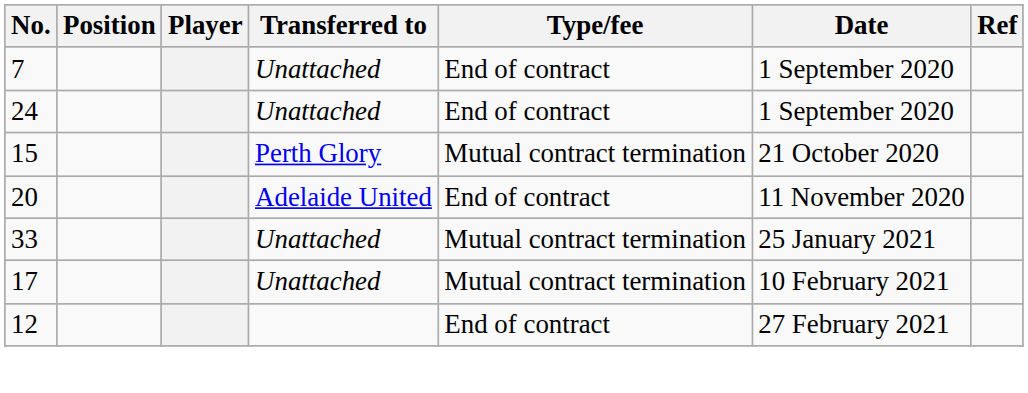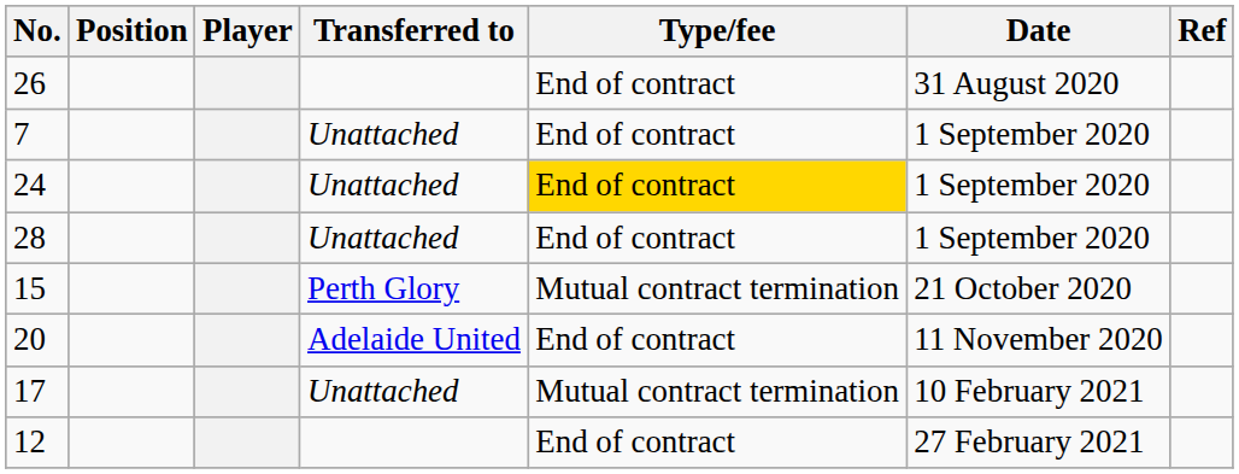+ row: 26 | End of contract | 31 August 2020
24 | Type/fee: no background -> gold background
+ row: 28 | Unattached | End of contract | 1 September 2020
- row: 33 | Unattached | Mutual contract termination | 25 January 2021
